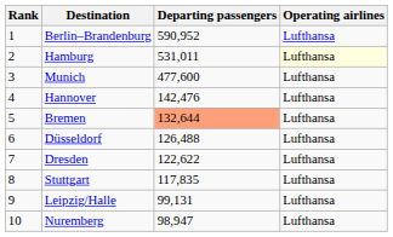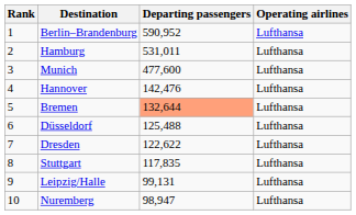Hamburg | Operating airlines: lightyellow background -> no background
Düsseldorf | Departing passengers: 126,488 -> 125,488
